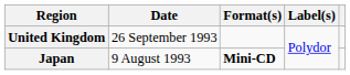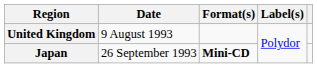United Kingdom | Date: 26 September 1993 -> 9 August 1993
Japan | Date: 9 August 1993 -> 26 September 1993
